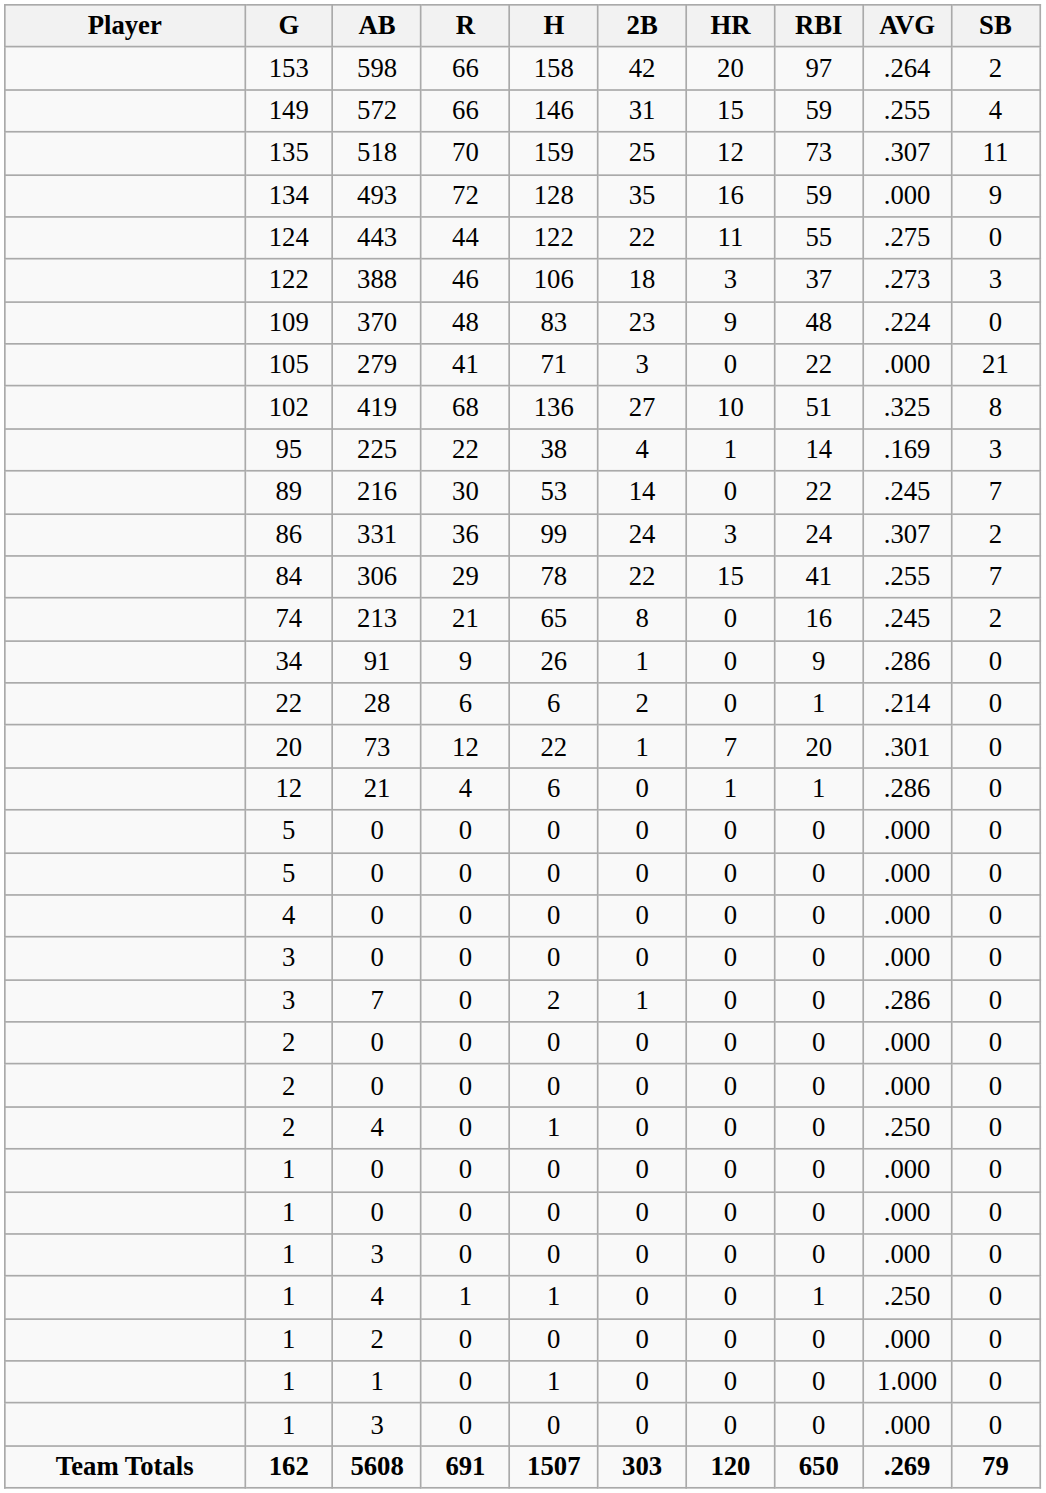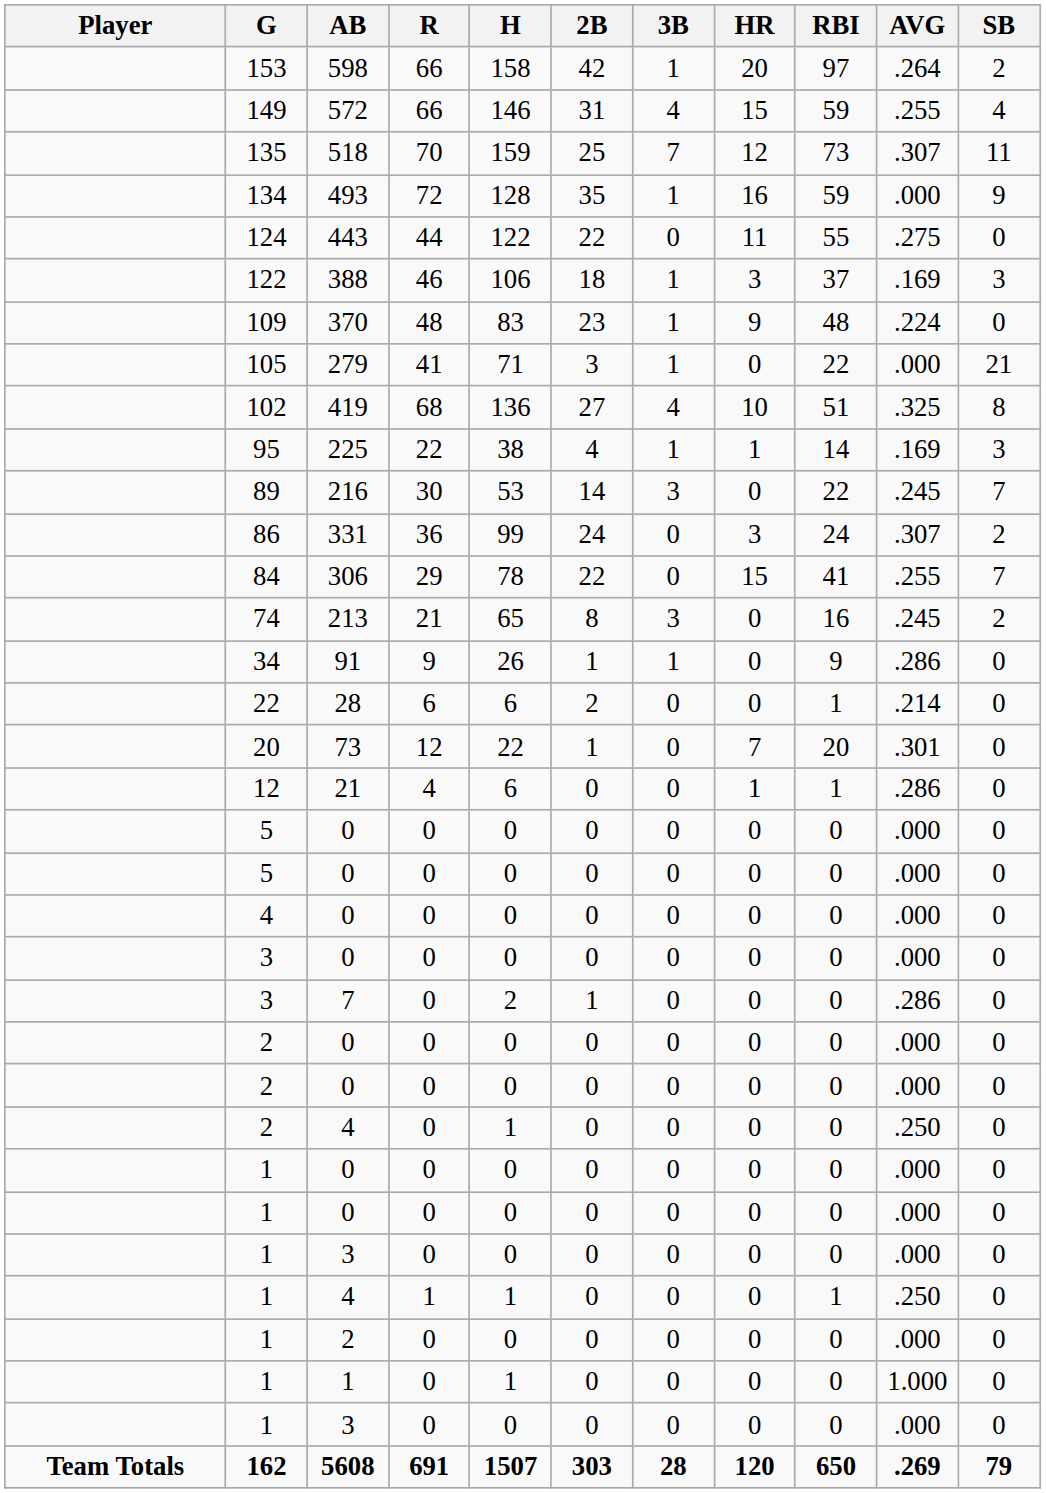+ column: 3B | 1 | 4 | 7 | 1 | 0 | 1 | 1 | 1 | 4 | 1 | 3 | 0 | 0 | 3 | 1 | 0 | 0 | 0 | 0 | 0 | 0 | 0 | 0 | 0 | 0 | 0 | 0 | 0 | 0 | 0 | 0 | 0 | 0 | 28
388 | AVG: .273 -> .169
